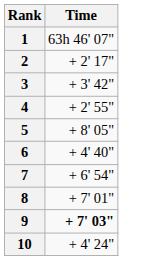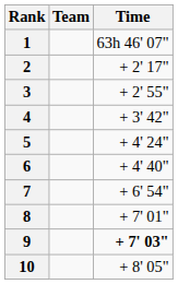+ column: Team
3 | Time: + 3' 42" -> + 2' 55"
4 | Time: + 2' 55" -> + 3' 42"
5 | Time: + 8' 05" -> + 4' 24"
10 | Time: + 4' 24" -> + 8' 05"
